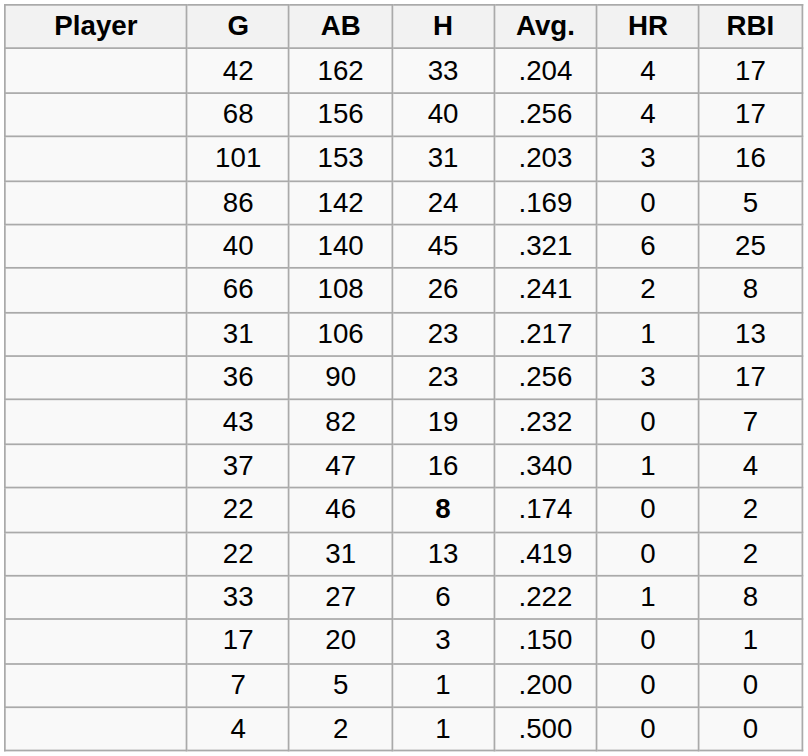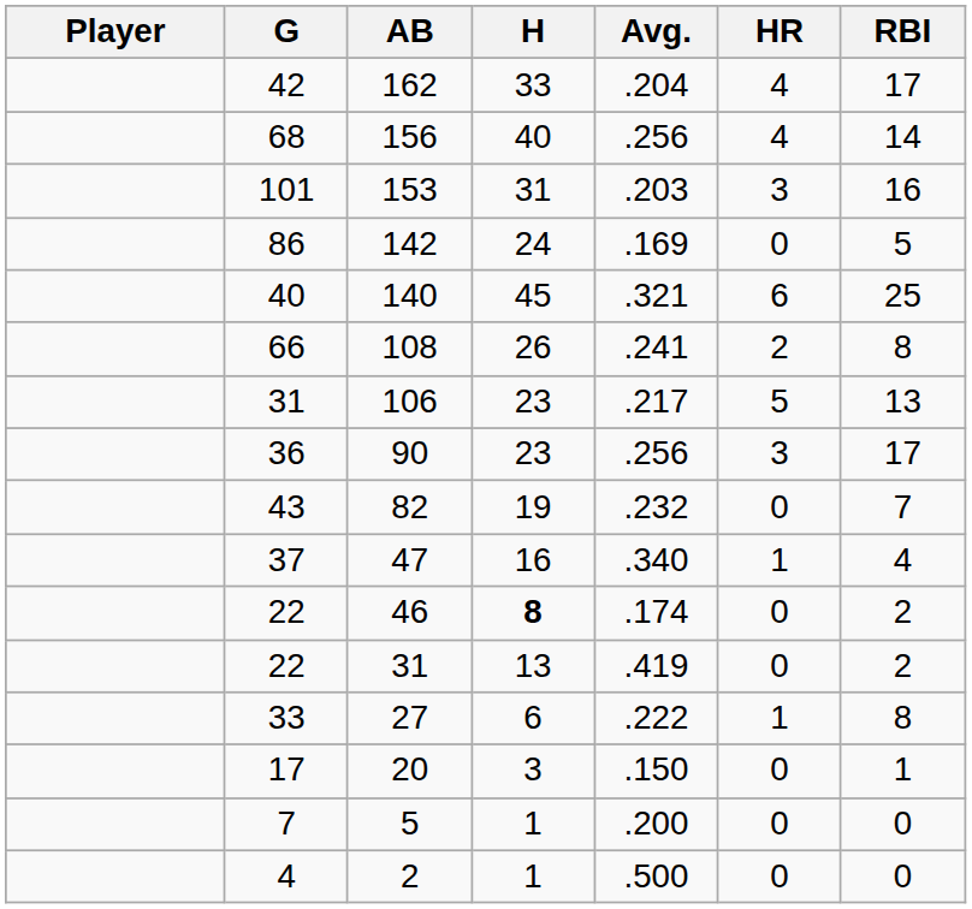156 | RBI: 17 -> 14
106 | HR: 1 -> 5
